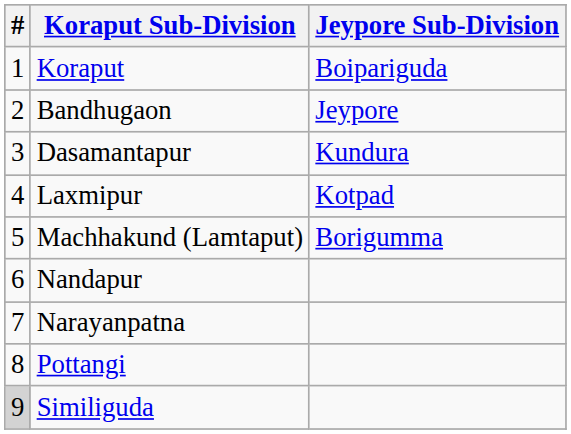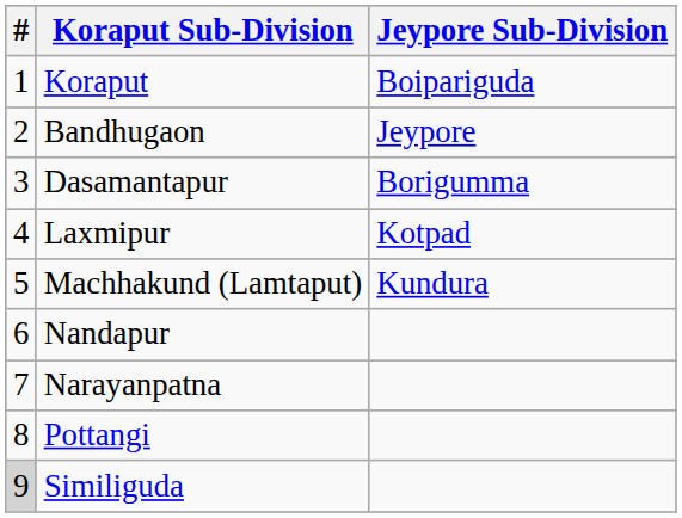Dasamantapur | Jeypore Sub-Division: Kundura -> Borigumma
Machhakund (Lamtaput) | Jeypore Sub-Division: Borigumma -> Kundura
